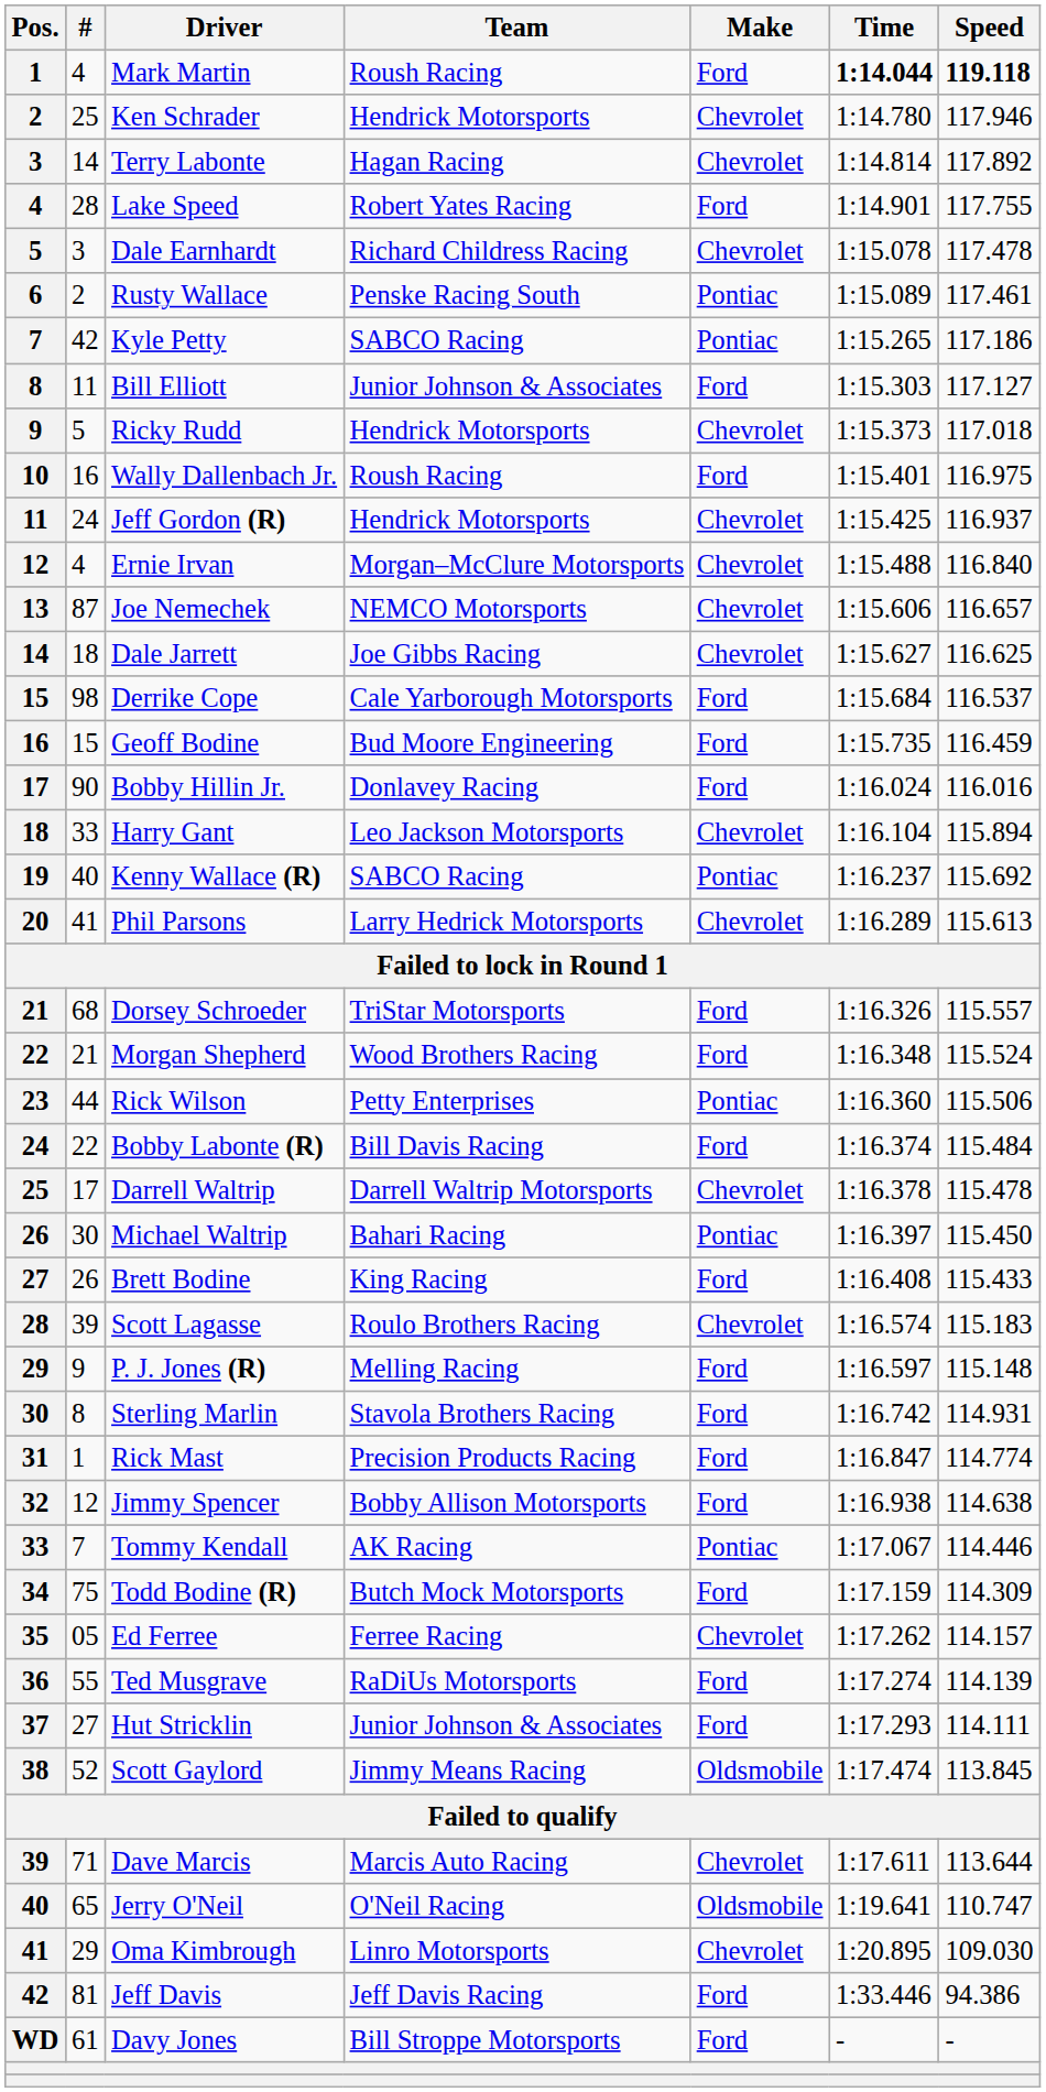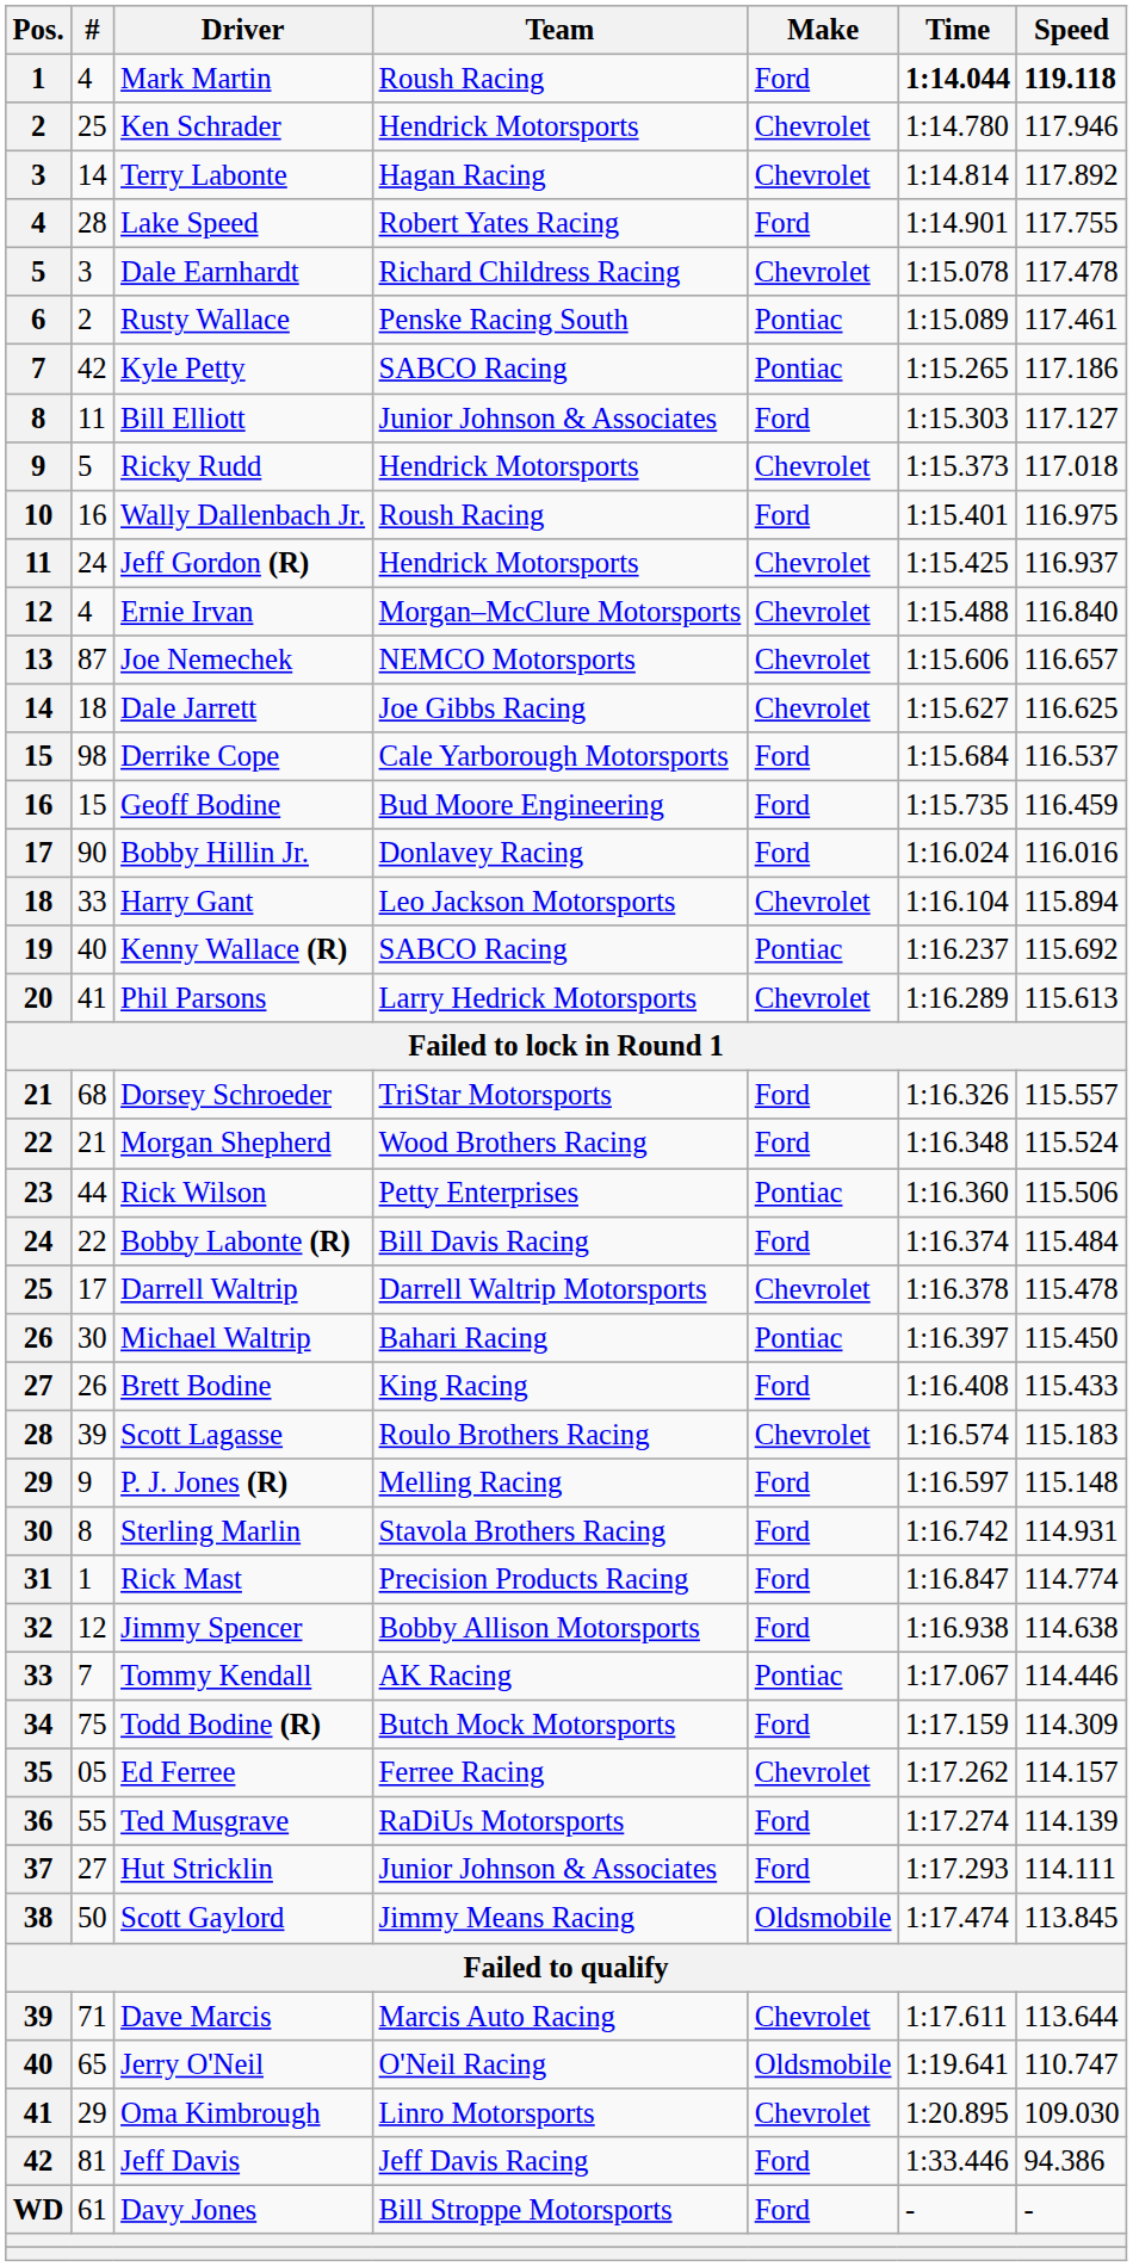Scott Gaylord | #: 52 -> 50
